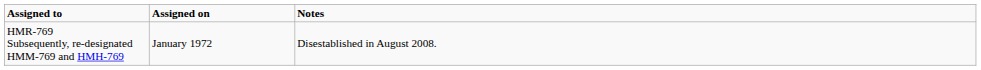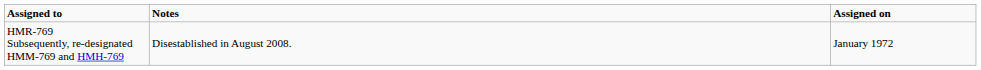columns swapped: Assigned on <-> Notes
